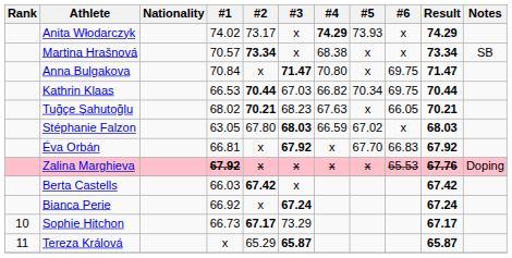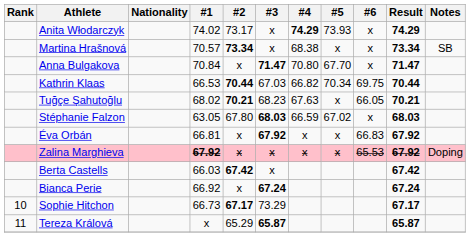Anna Bulgakova | #5: x -> 67.70
Anna Bulgakova | #6: 69.75 -> x
Éva Orbán | #5: 67.70 -> x
Zalina Marghieva | Result: 67.76 -> 67.92
